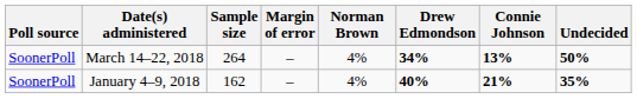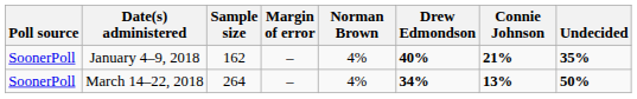rows swapped: March 14–22, 2018 <-> January 4–9, 2018
